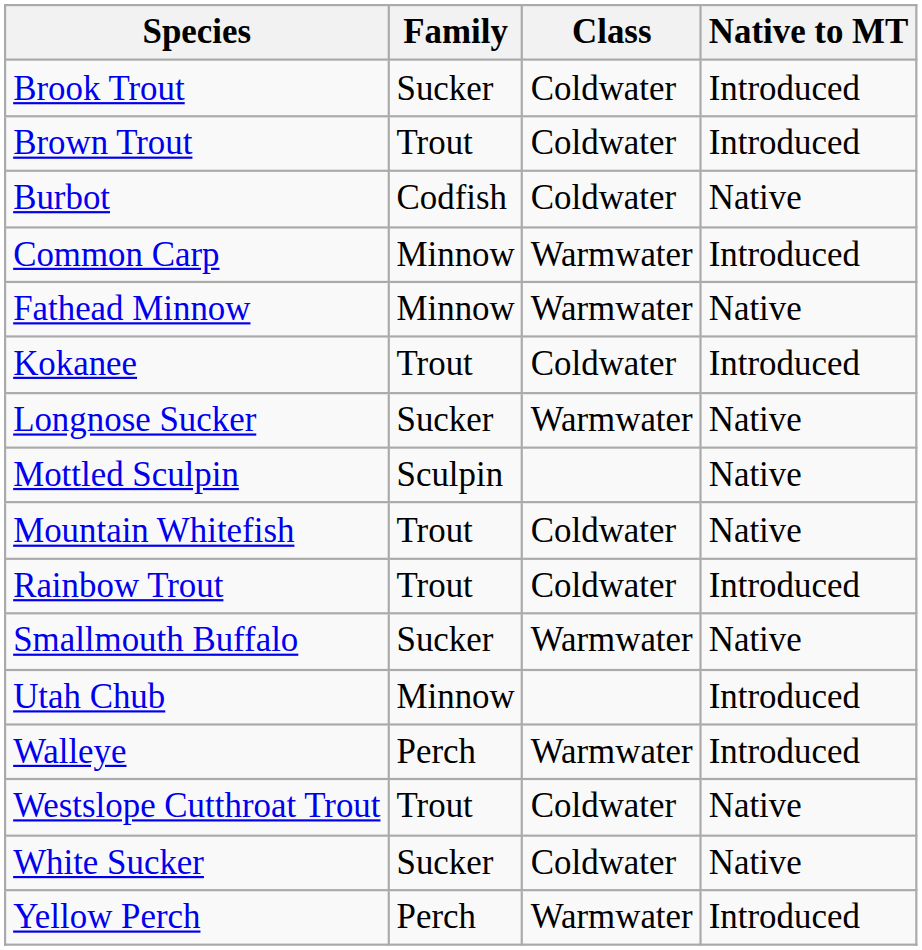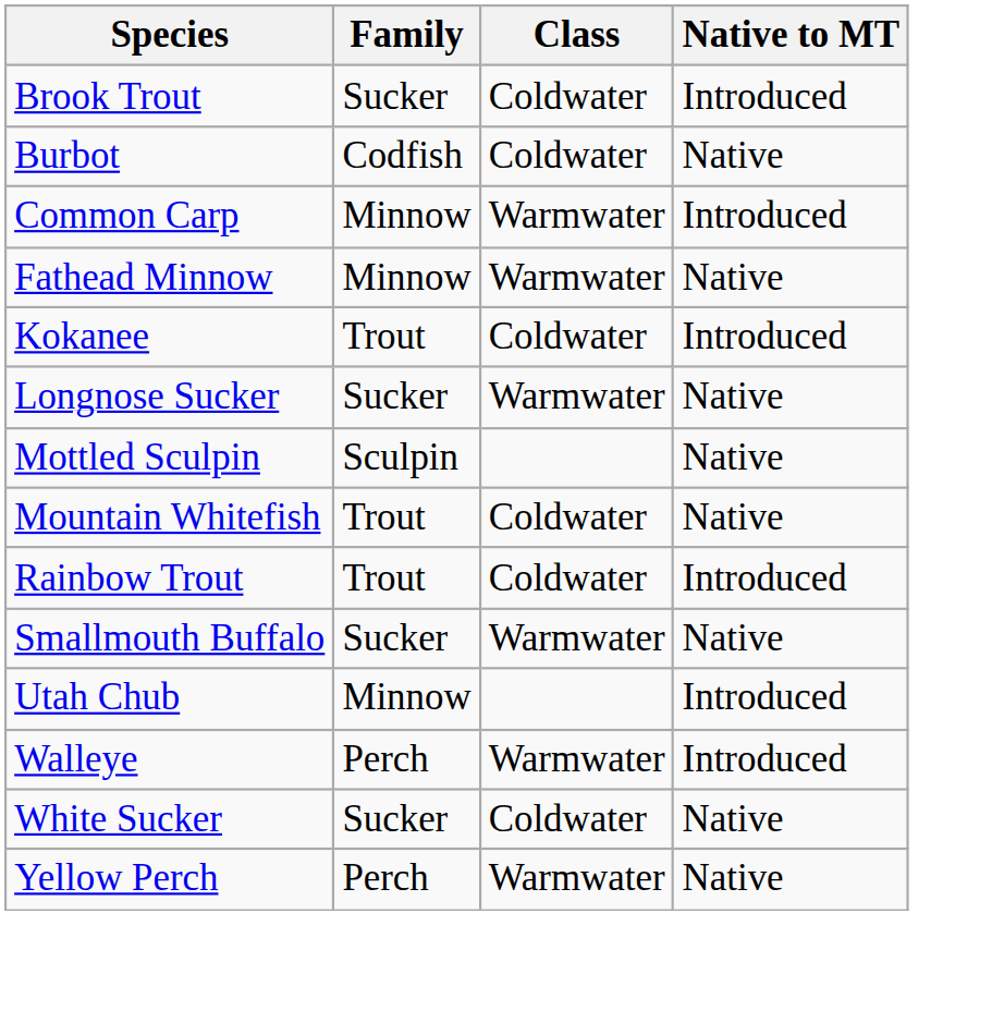- row: Brown Trout | Trout | Coldwater | Introduced
- row: Westslope Cutthroat Trout | Trout | Coldwater | Native
Yellow Perch | Native to MT: Introduced -> Native
